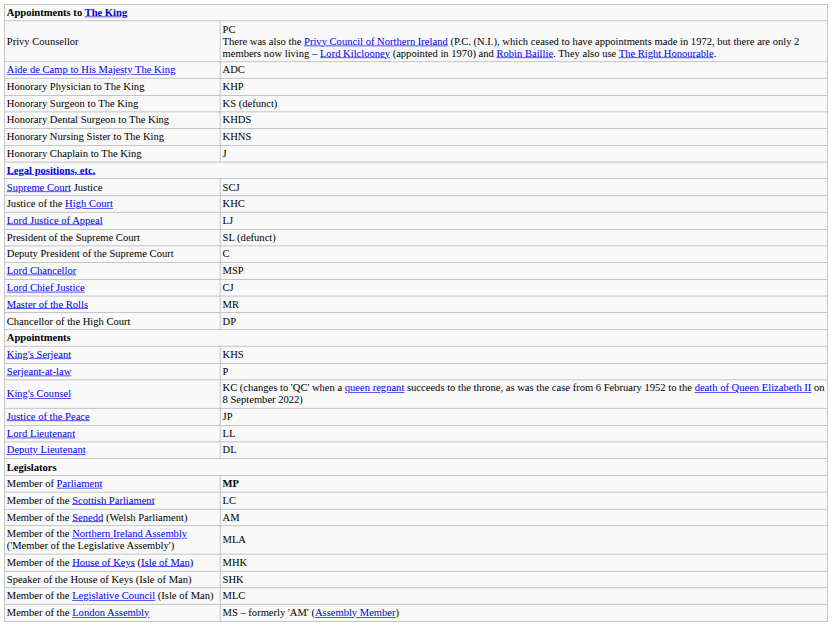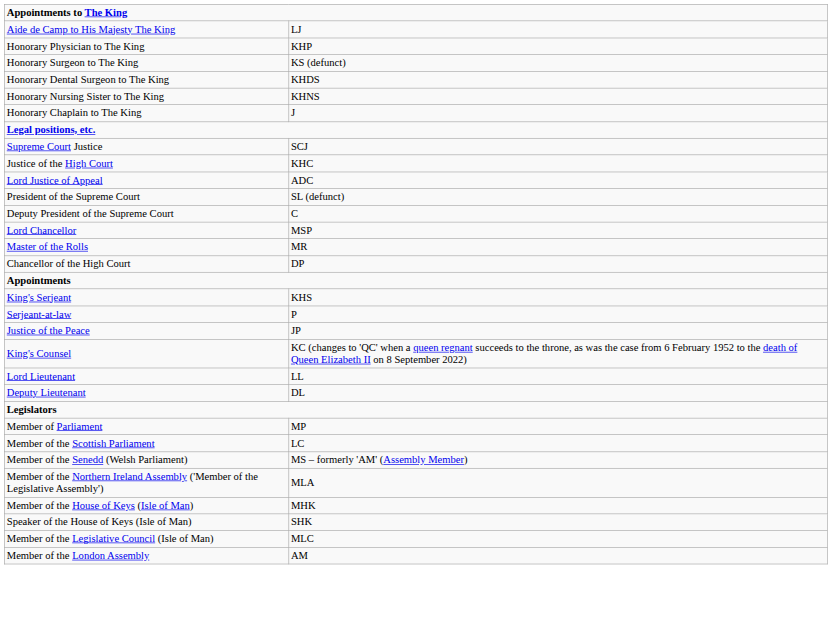- row: Privy Counsellor | PC There was also the Privy Council of Northern Ireland (P.C. (N.I.), which ceased to have appointments made in 1972, but there are only 2 members now living – Lord Kilclooney (appointed in 1970) and Robin Baillie. They also use The Right Honourable.
Aide de Camp to His Majesty The King | column 2: ADC -> LJ
Lord Justice of Appeal | column 2: LJ -> ADC
- row: Lord Chief Justice | CJ
rows swapped: King's Counsel <-> Justice of the Peace
Member of Parliament | column 2: bold -> normal
Member of the Senedd (Welsh Parliament) | column 2: AM -> MS – formerly 'AM' (Assembly Member)
Member of the London Assembly | column 2: MS – formerly 'AM' (Assembly Member) -> AM
